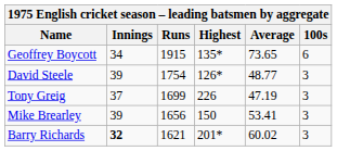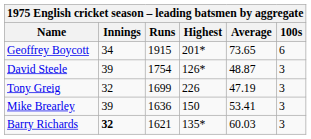Geoffrey Boycott | Highest: 135* -> 201*
David Steele | Average: 48.77 -> 48.87
Tony Greig | Innings: 37 -> 32
Mike Brearley | Runs: 1656 -> 1636
Barry Richards | Highest: 201* -> 135*
Barry Richards | Average: 60.02 -> 60.03
